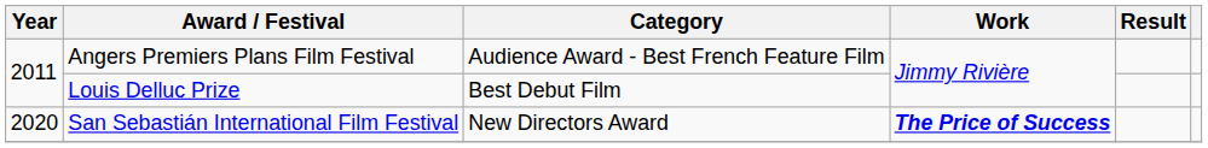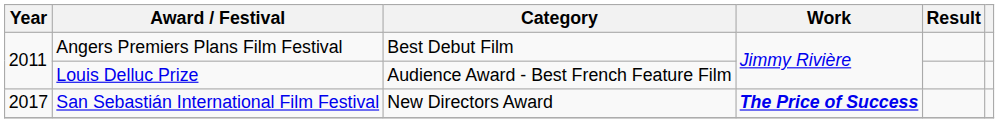Angers Premiers Plans Film Festival | Category: Audience Award - Best French Feature Film -> Best Debut Film
Louis Delluc Prize | Category: Best Debut Film -> Audience Award - Best French Feature Film
San Sebastián International Film Festival | Year: 2020 -> 2017
